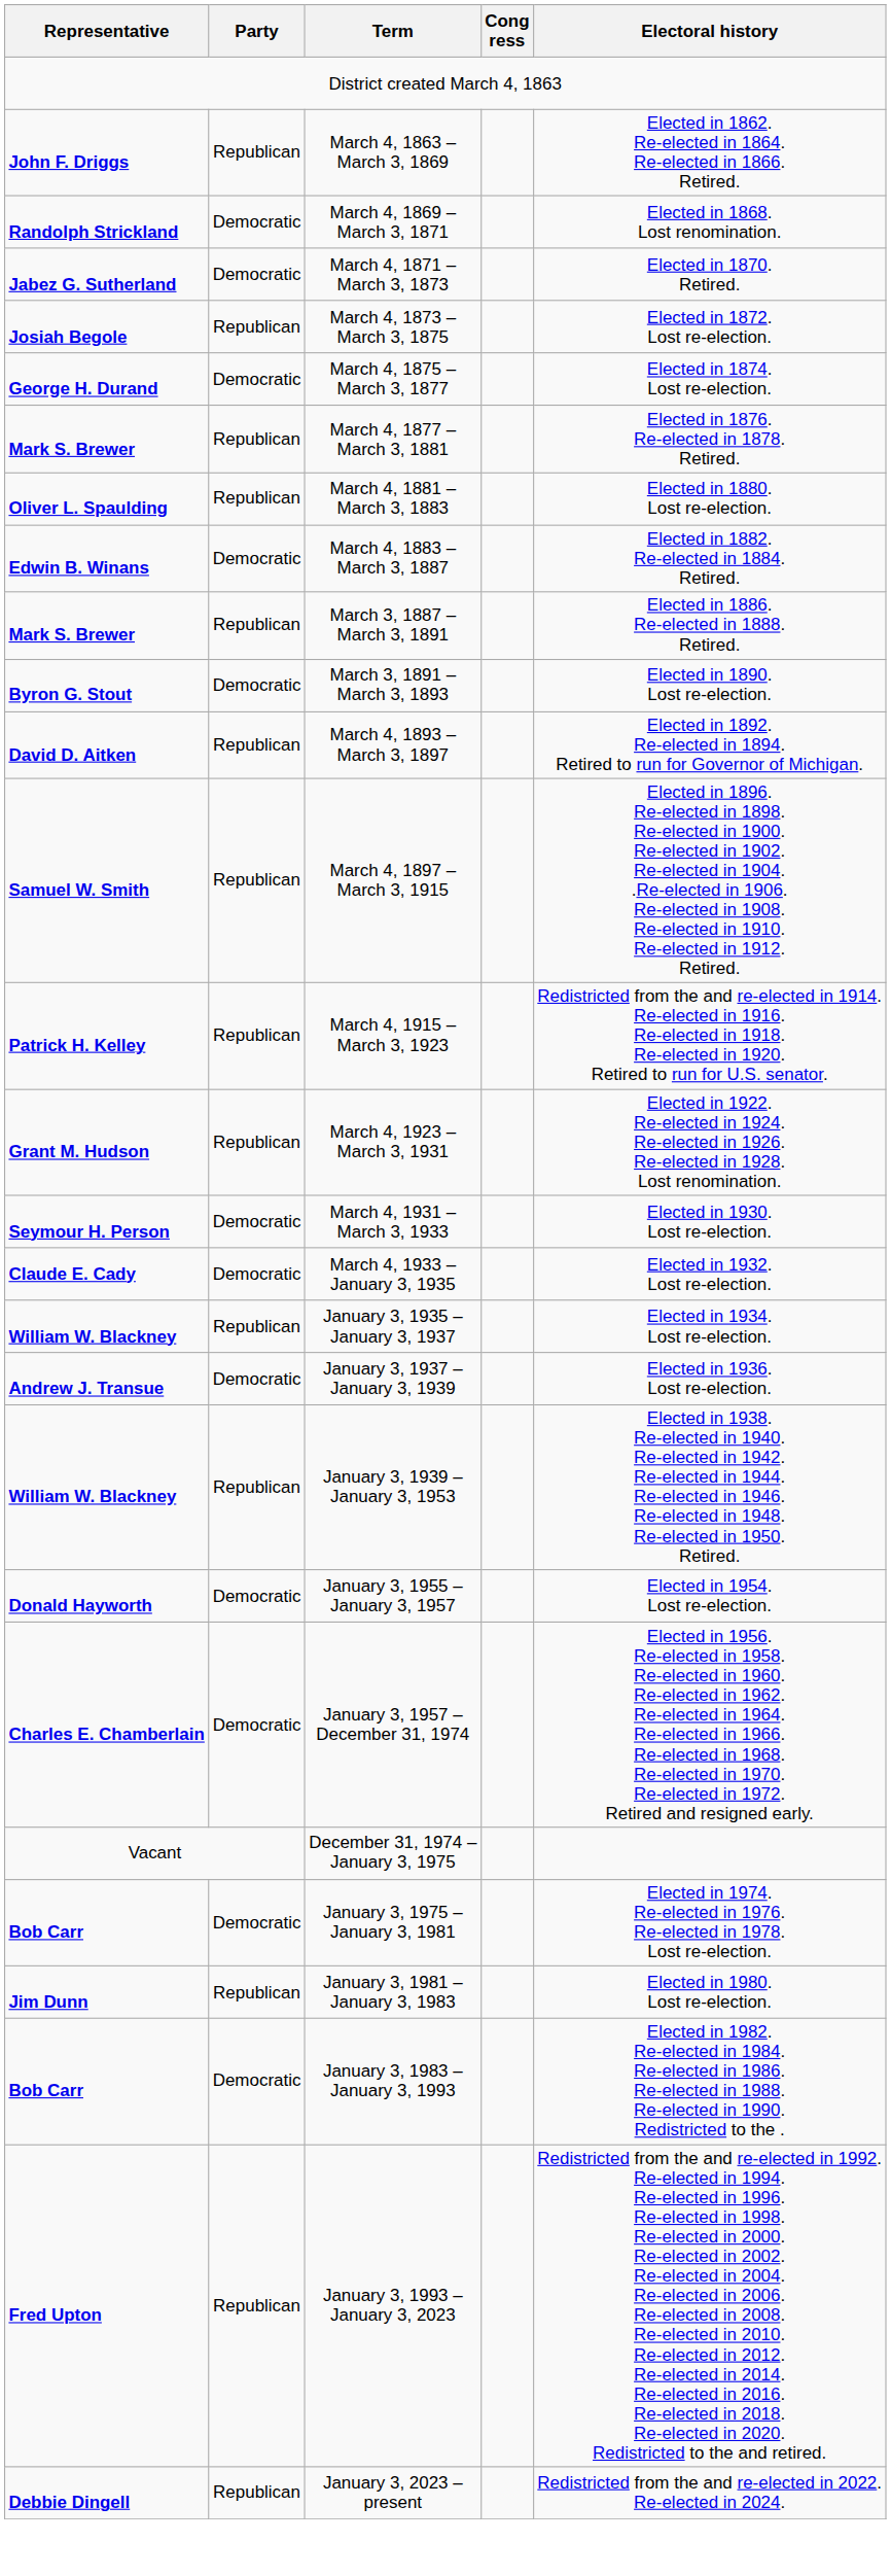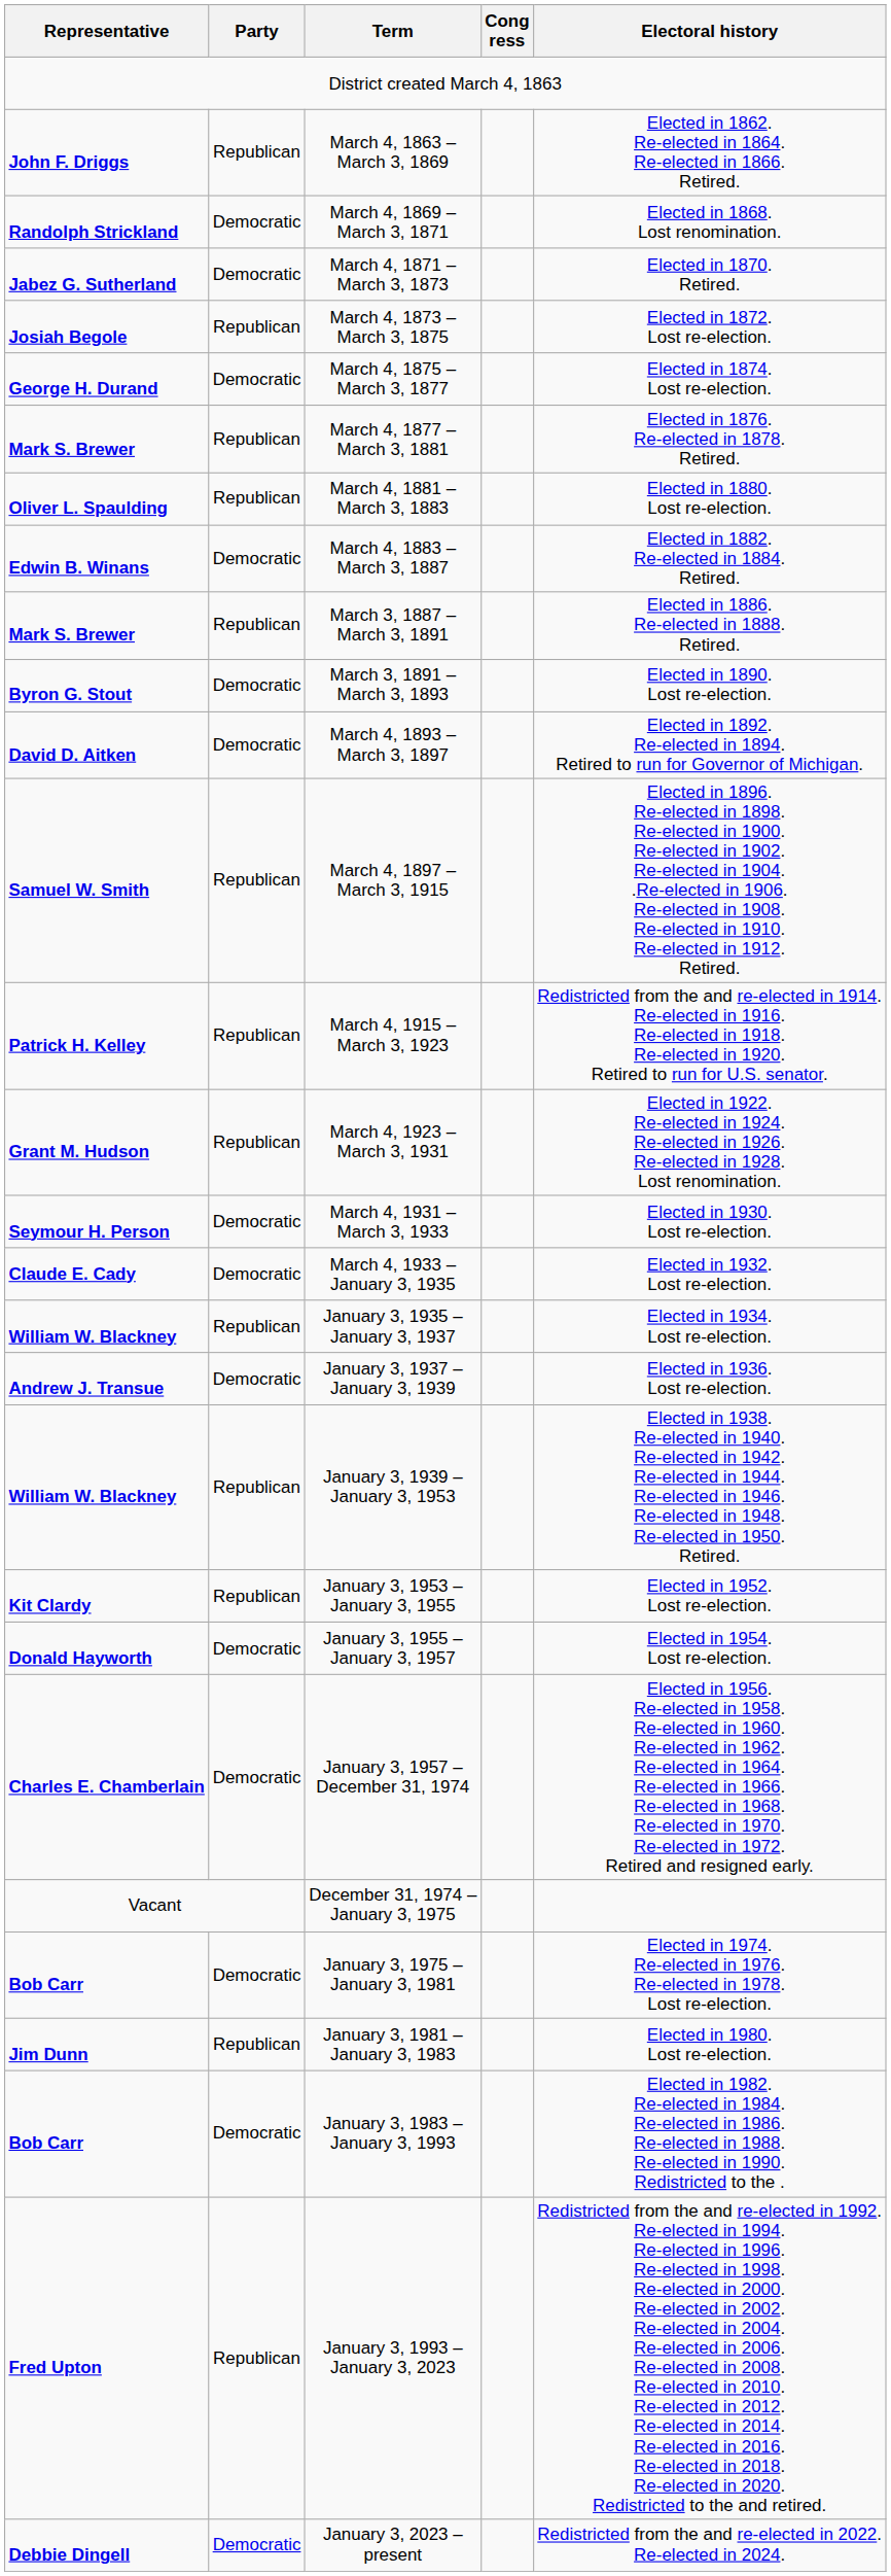March 4, 1893 – March 3, 1897 | Party: Republican -> Democratic
+ row: Kit Clardy | Republican | January 3, 1953 – January 3, 1955 | Elected in 1952. Lost re-election.
January 3, 2023 – present | Party: Republican -> Democratic
